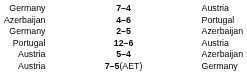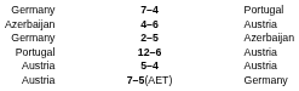7–4 | column 3: Austria -> Portugal
4–6 | column 3: Portugal -> Austria
5–4 | column 3: Azerbaijan -> Austria
